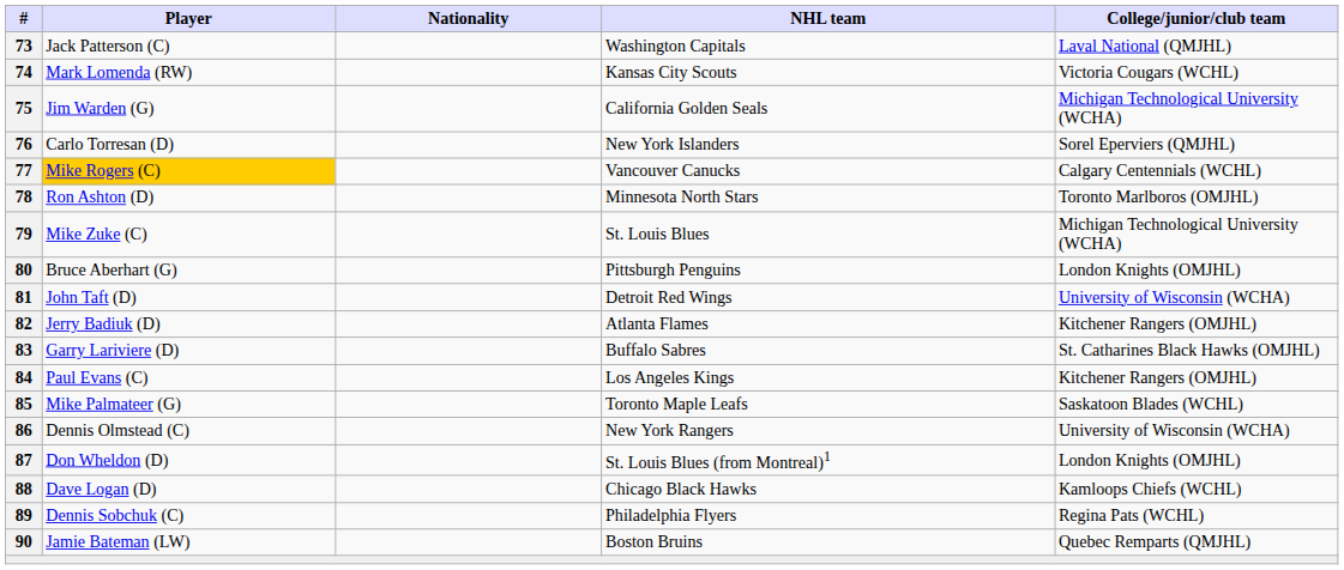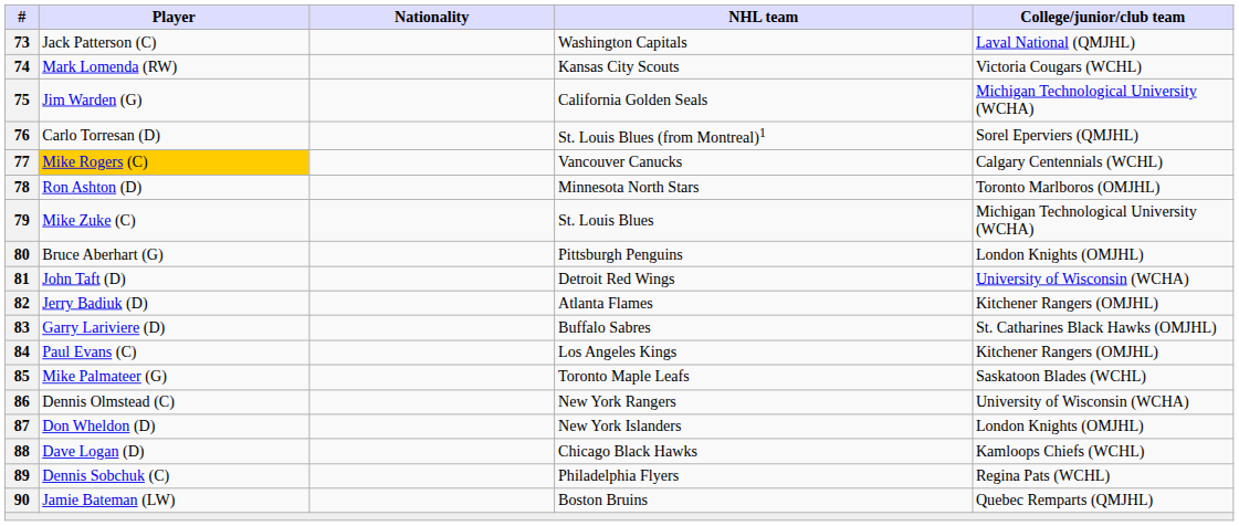76 | NHL team: New York Islanders -> St. Louis Blues (from Montreal)1
87 | NHL team: St. Louis Blues (from Montreal)1 -> New York Islanders
